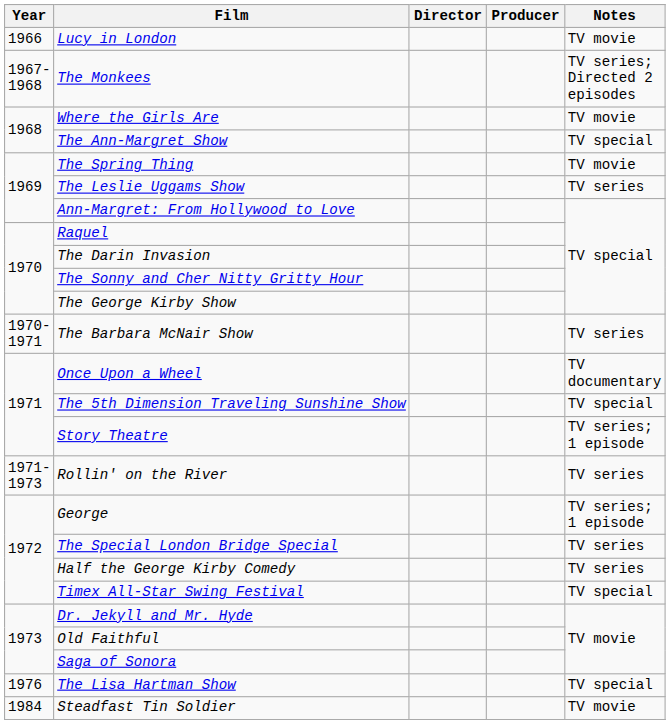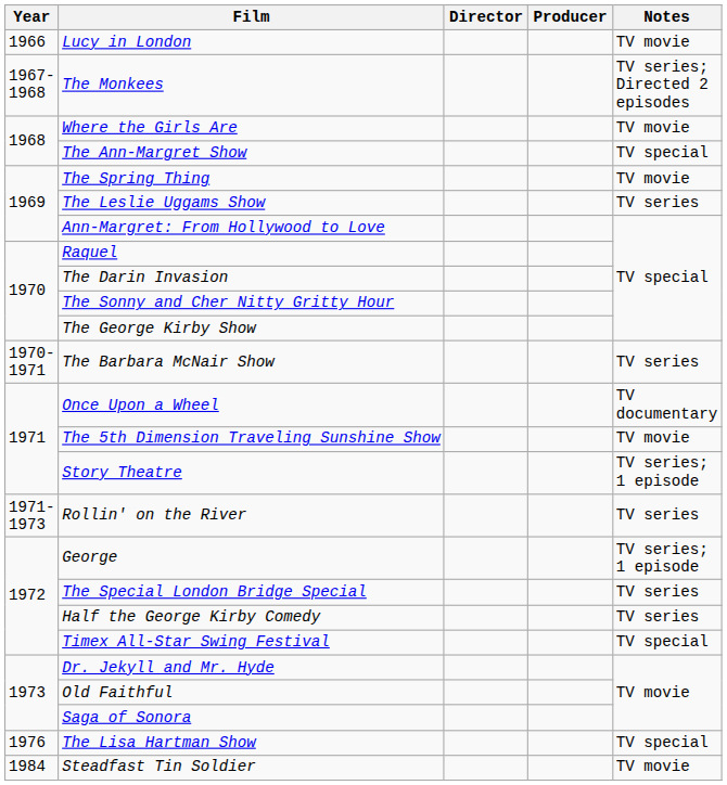The 5th Dimension Traveling Sunshine Show | Notes: TV special -> TV movie
